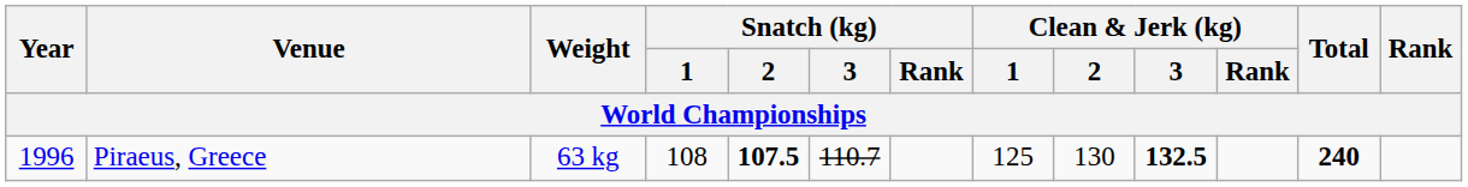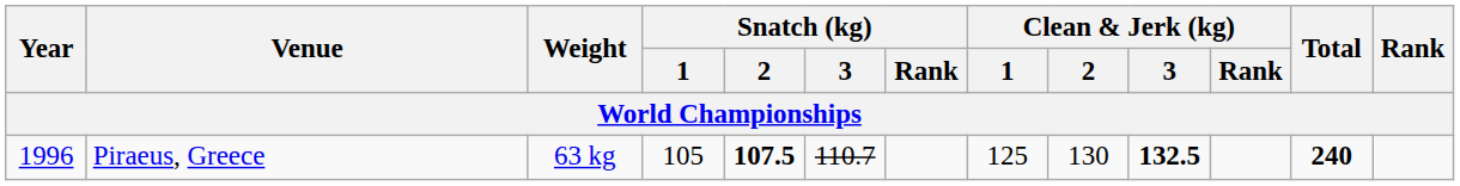Piraeus, Greece | Snatch (kg) / 1: 108 -> 105
